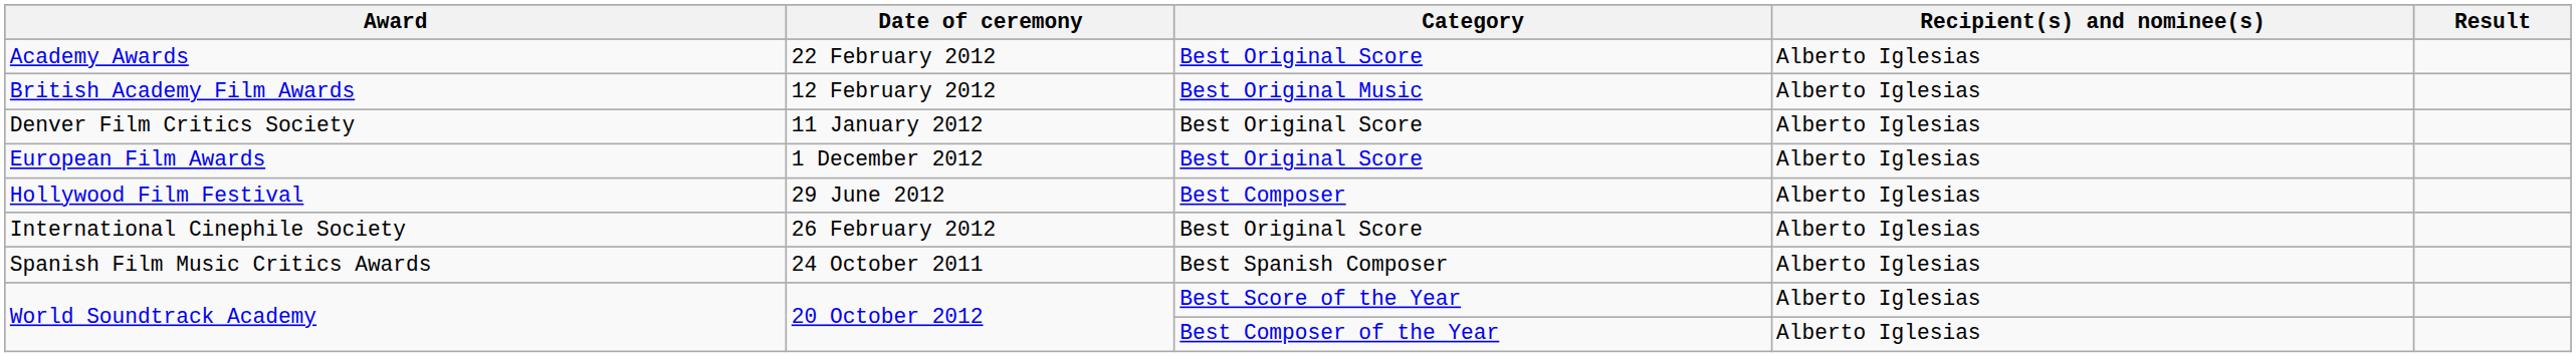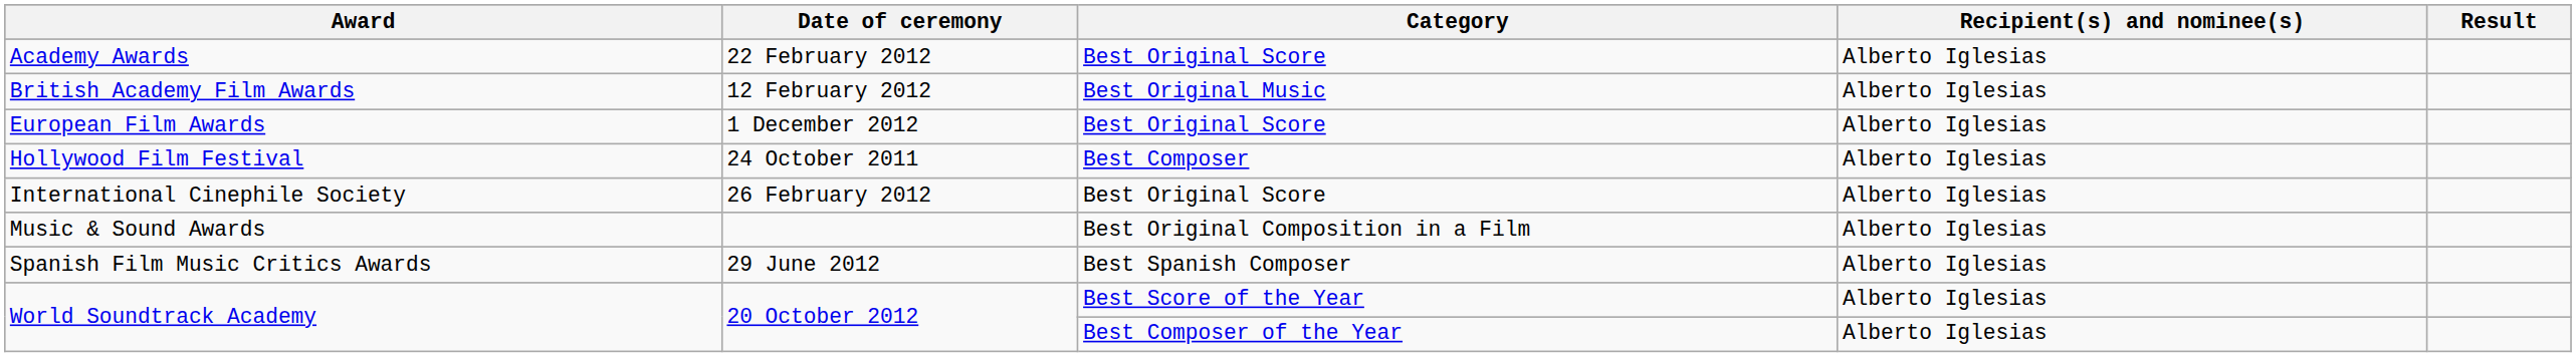- row: Denver Film Critics Society | 11 January 2012 | Best Original Score | Alberto Iglesias
Hollywood Film Festival | Date of ceremony: 29 June 2012 -> 24 October 2011
+ row: Music & Sound Awards | Best Original Composition in a Film | Alberto Iglesias
Spanish Film Music Critics Awards | Date of ceremony: 24 October 2011 -> 29 June 2012
